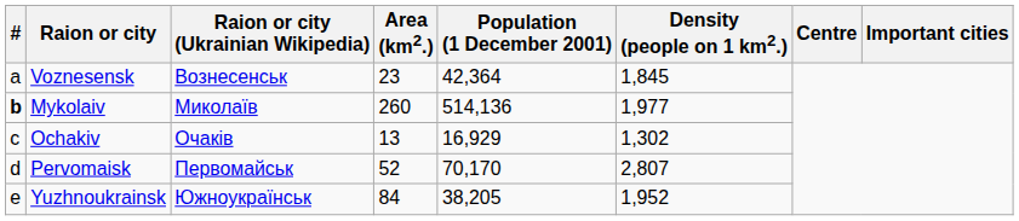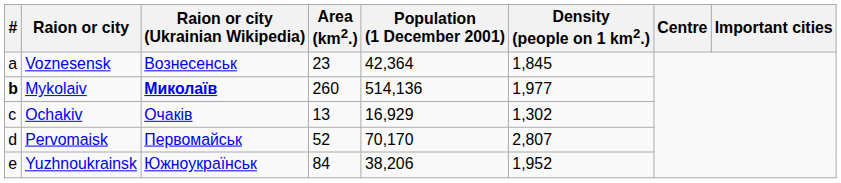Mykolaiv | Raion or city (Ukrainian Wikipedia): normal -> bold
Yuzhnoukrainsk | Population (1 December 2001): 38,205 -> 38,206
